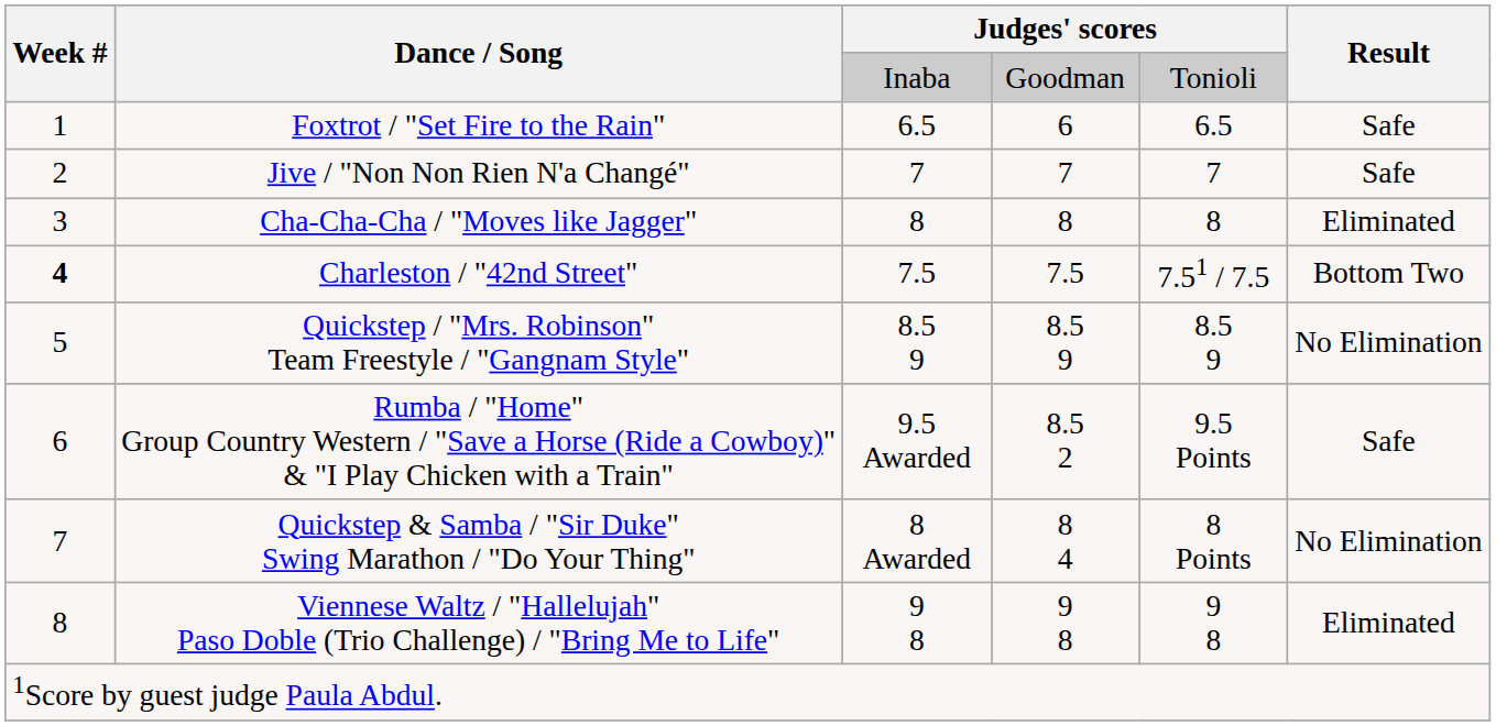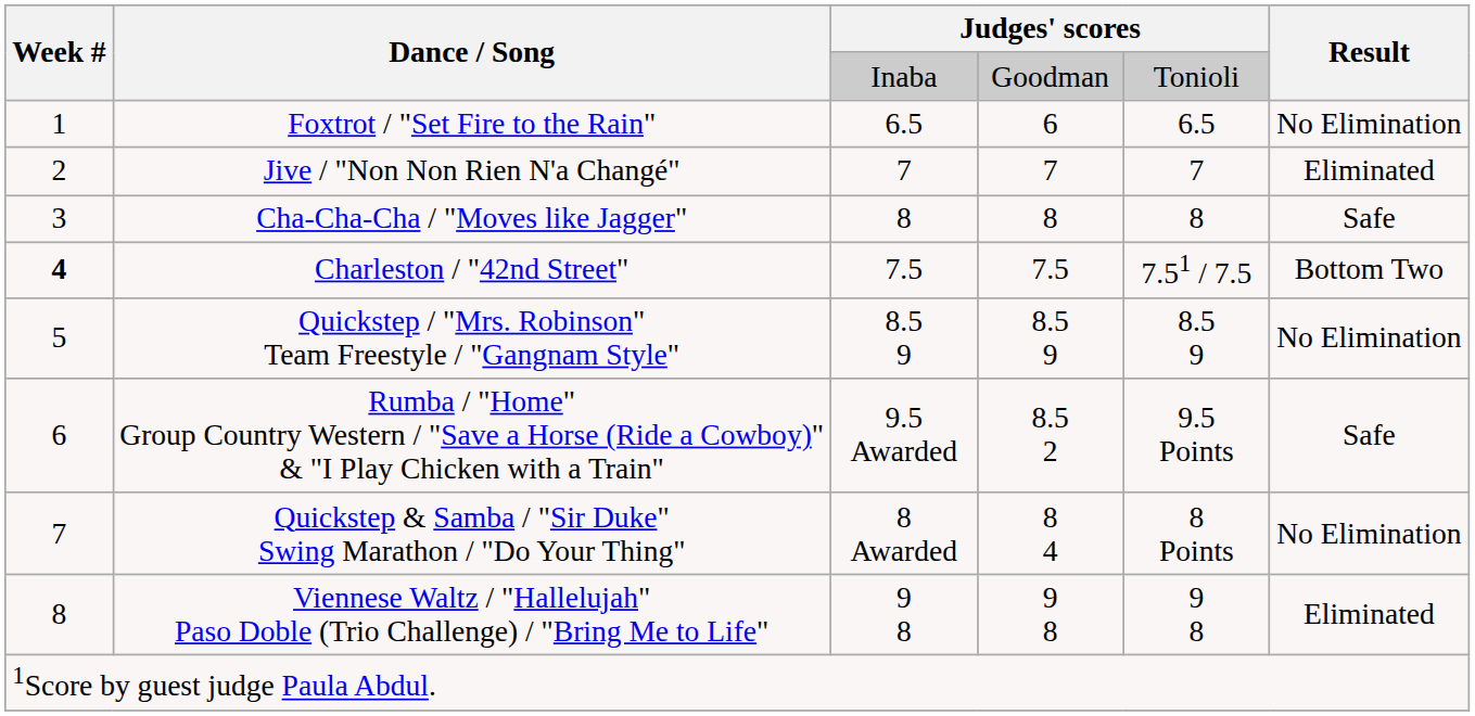Foxtrot / "Set Fire to the Rain" | Result: Safe -> No Elimination
Jive / "Non Non Rien N'a Changé" | Result: Safe -> Eliminated
Cha-Cha-Cha / "Moves like Jagger" | Result: Eliminated -> Safe
